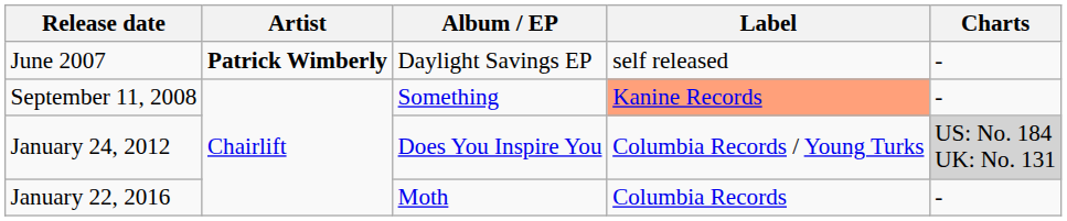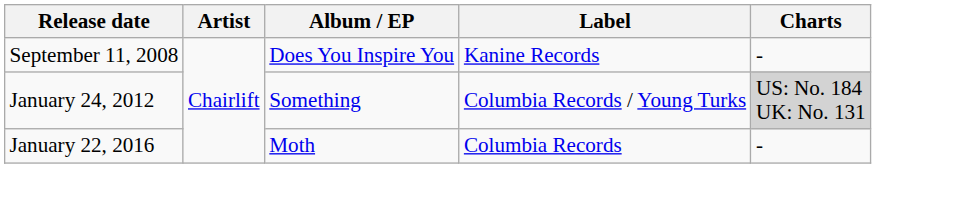- row: June 2007 | Patrick Wimberly | Daylight Savings EP | self released | -
September 11, 2008 | Album / EP: Something -> Does You Inspire You
September 11, 2008 | Label: lightsalmon background -> no background
January 24, 2012 | Album / EP: Does You Inspire You -> Something
